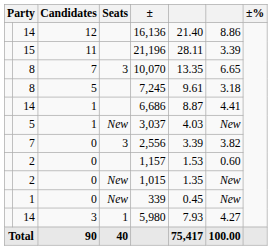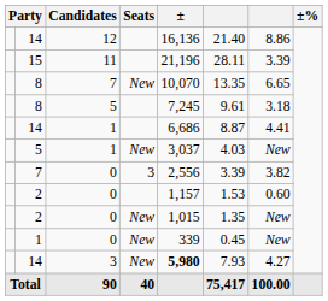8 / 7 | Seats: 3 -> New
14 / 3 | Seats: 1 -> New
14 / 3 | ±: normal -> bold
